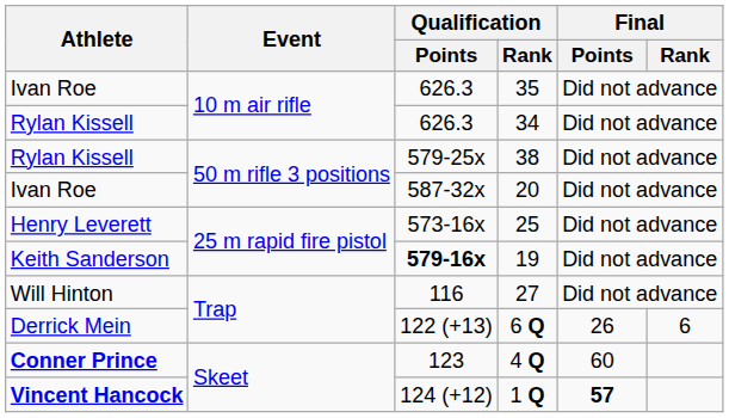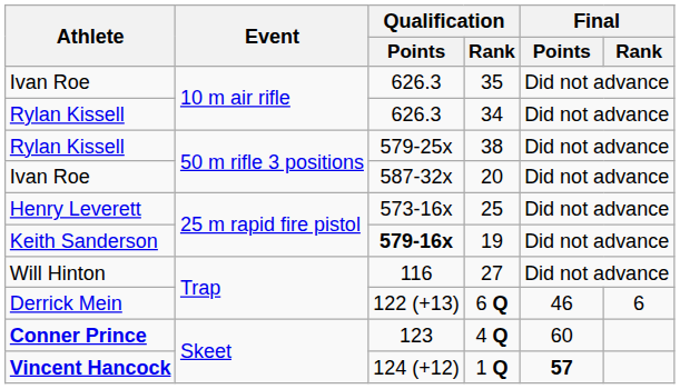6 Q | Final / Points: 26 -> 46
